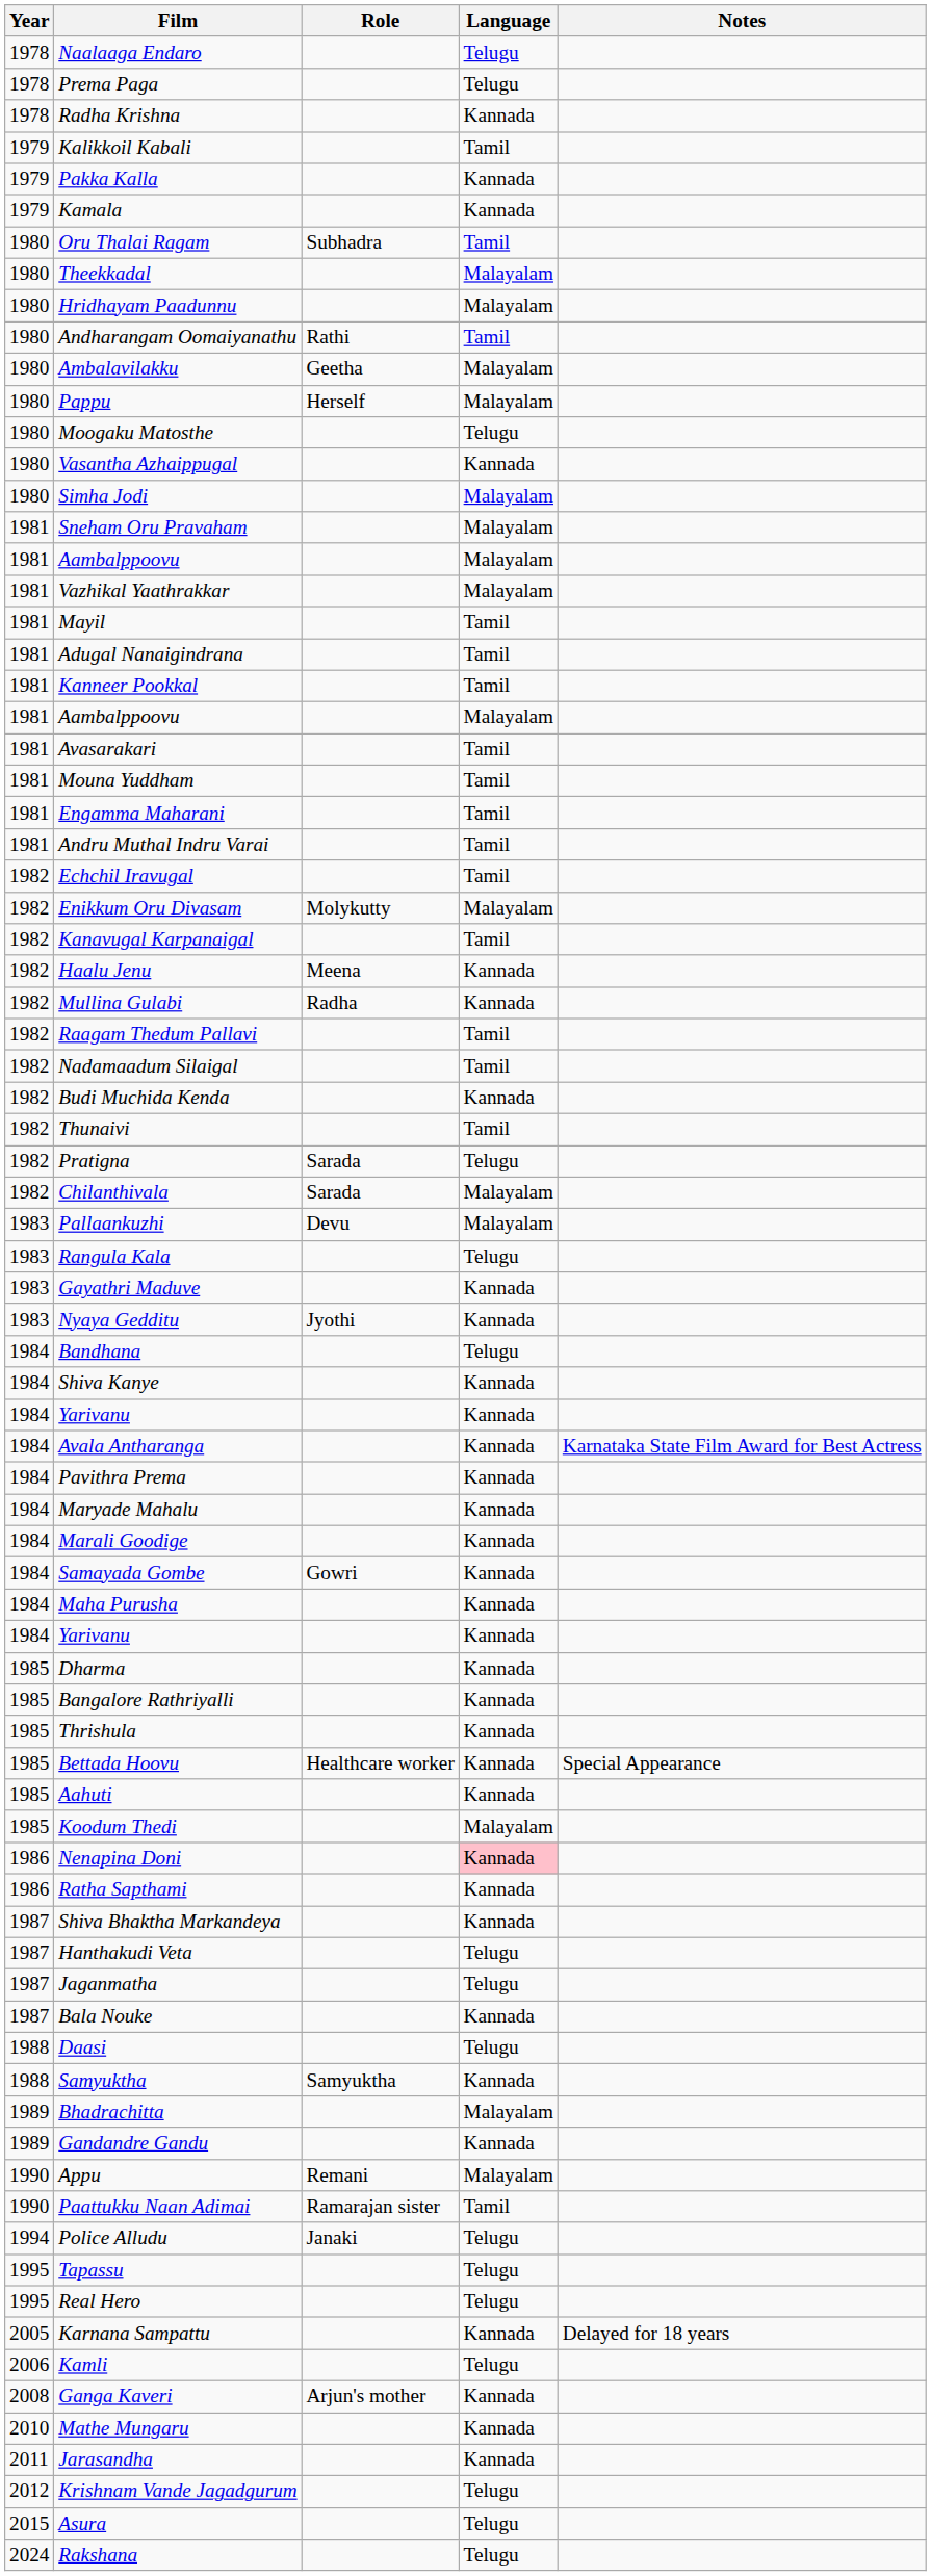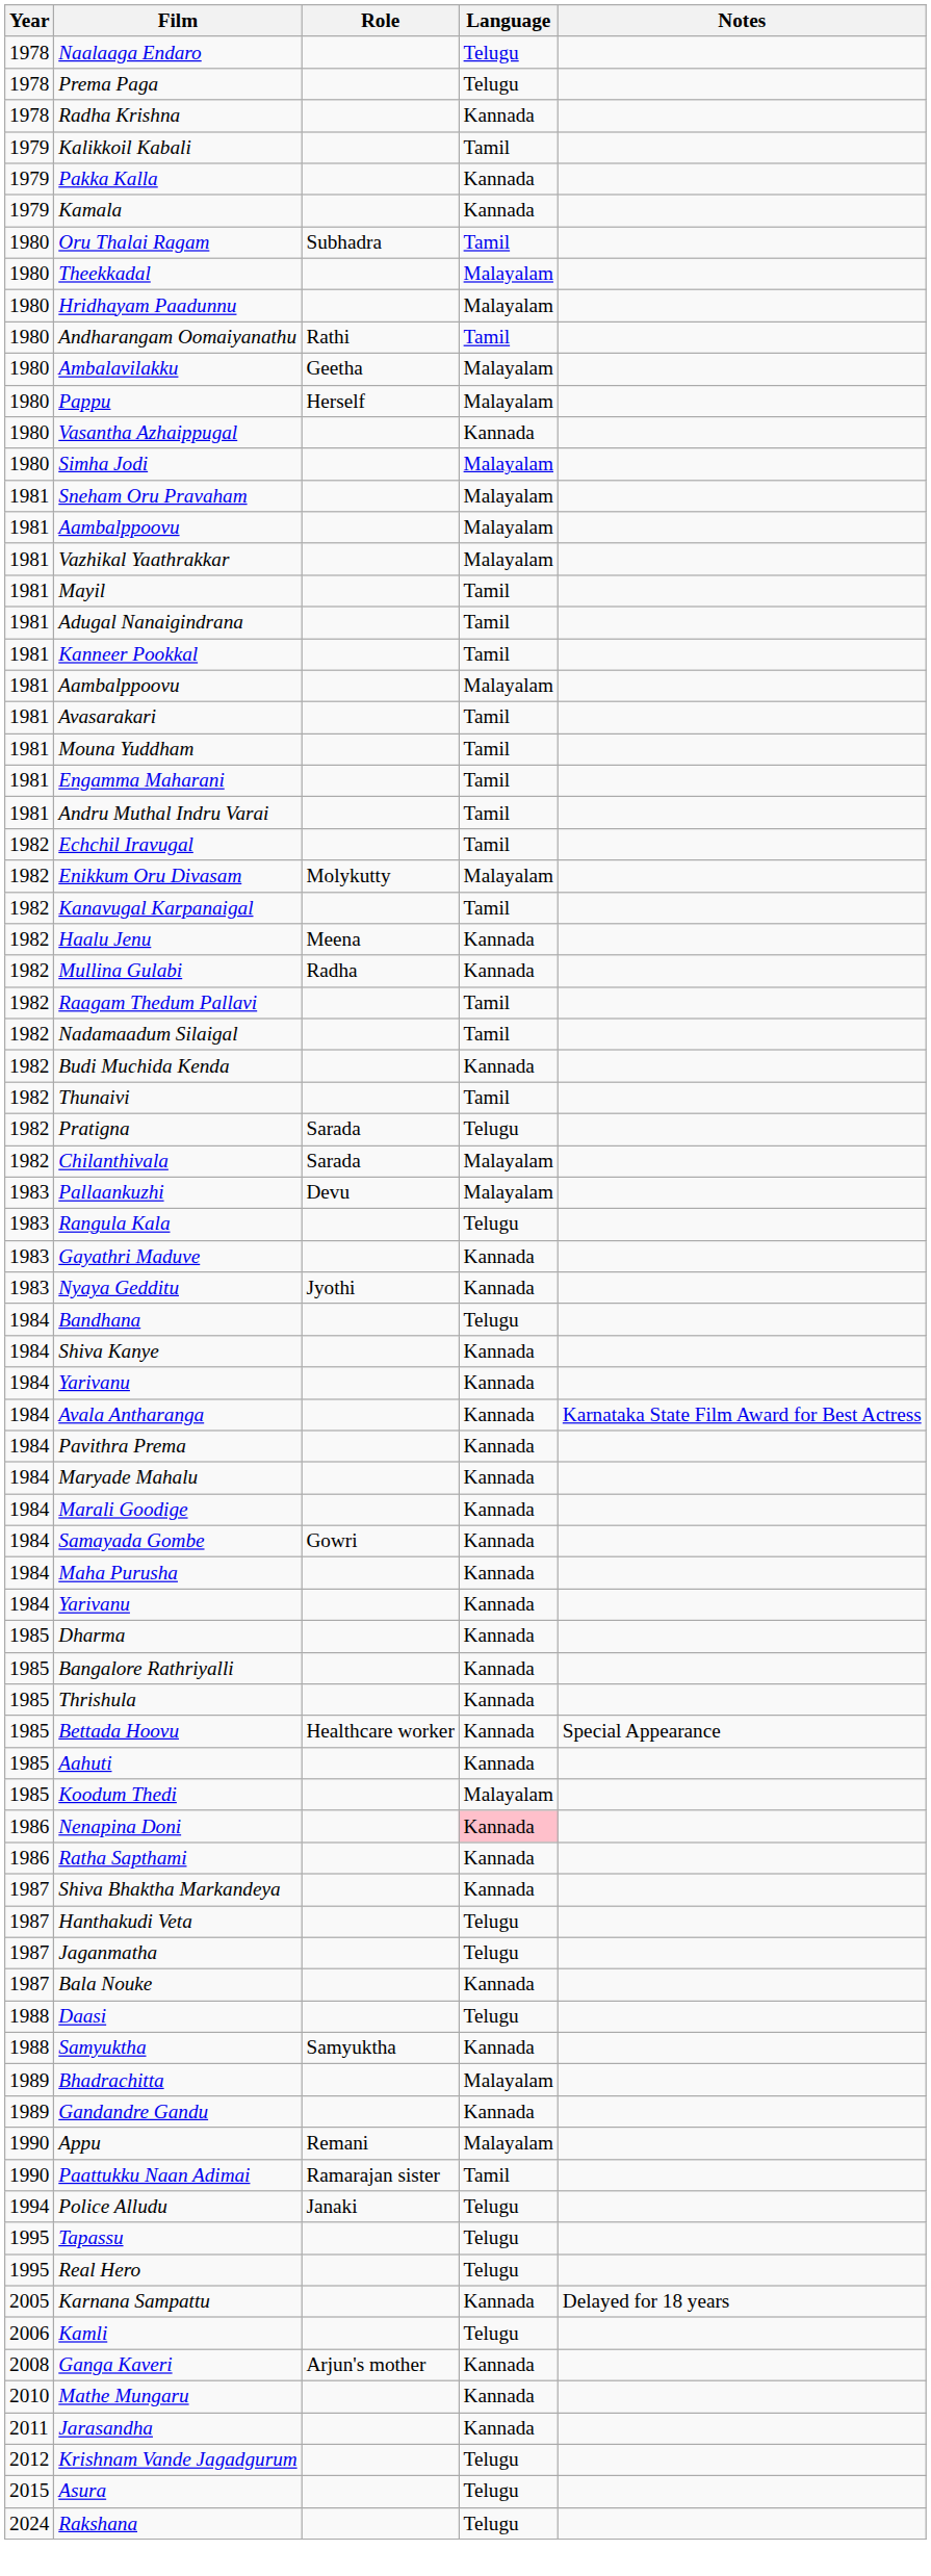- row: 1980 | Moogaku Matosthe | Telugu
